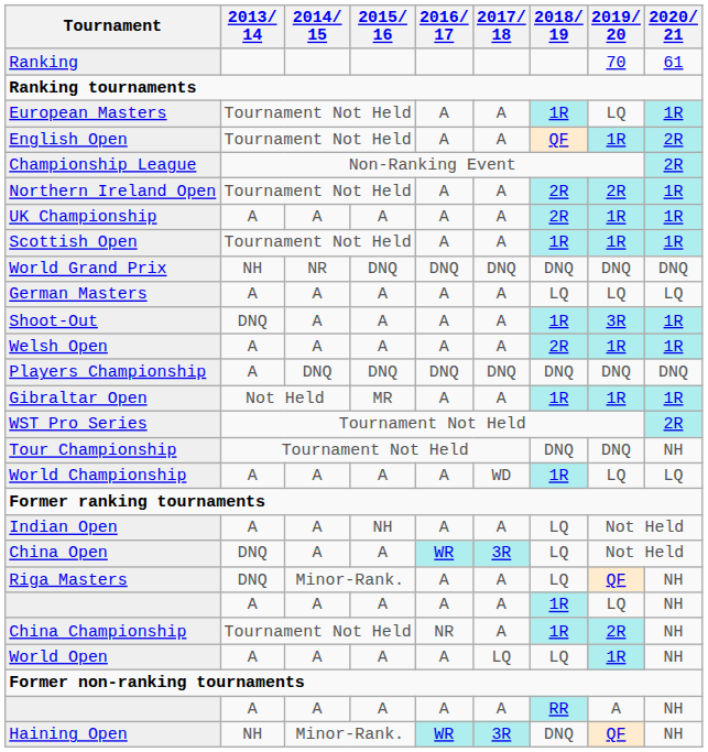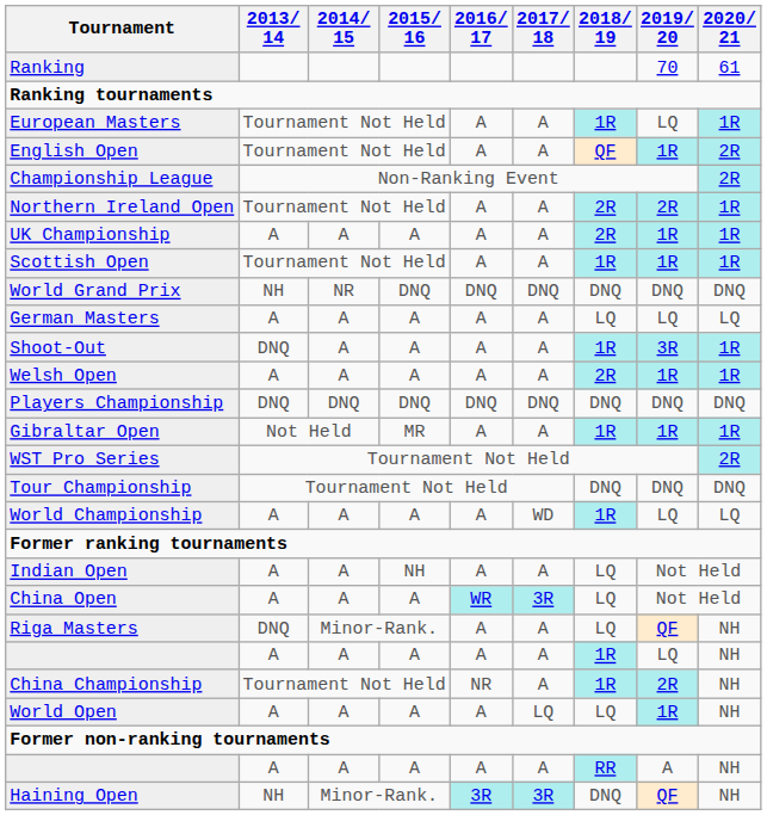Players Championship | 2013/ 14: A -> DNQ
Tour Championship | 2020/ 21: NH -> DNQ
China Open | 2013/ 14: DNQ -> A
Haining Open | 2016/ 17: WR -> 3R
